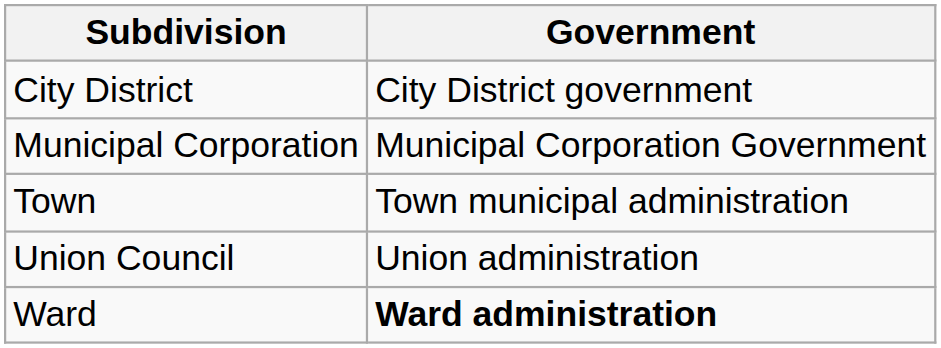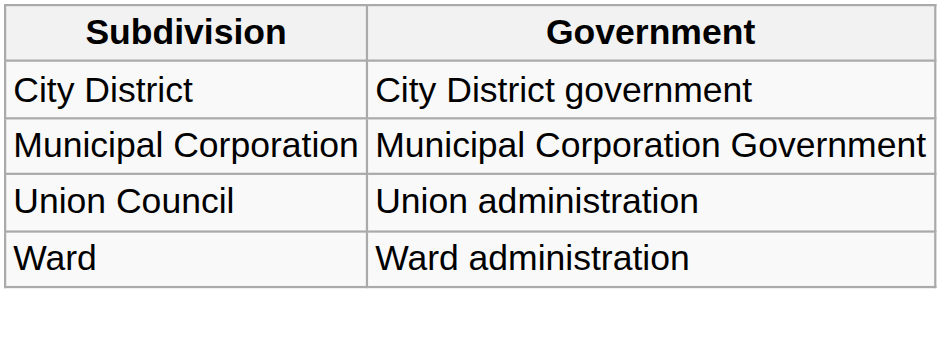- row: Town | Town municipal administration
Ward | Government: bold -> normal
